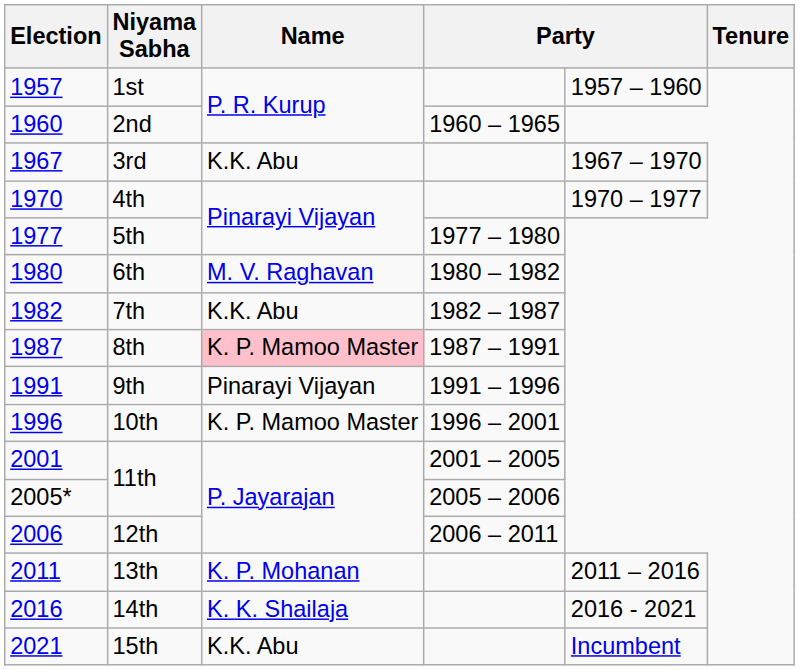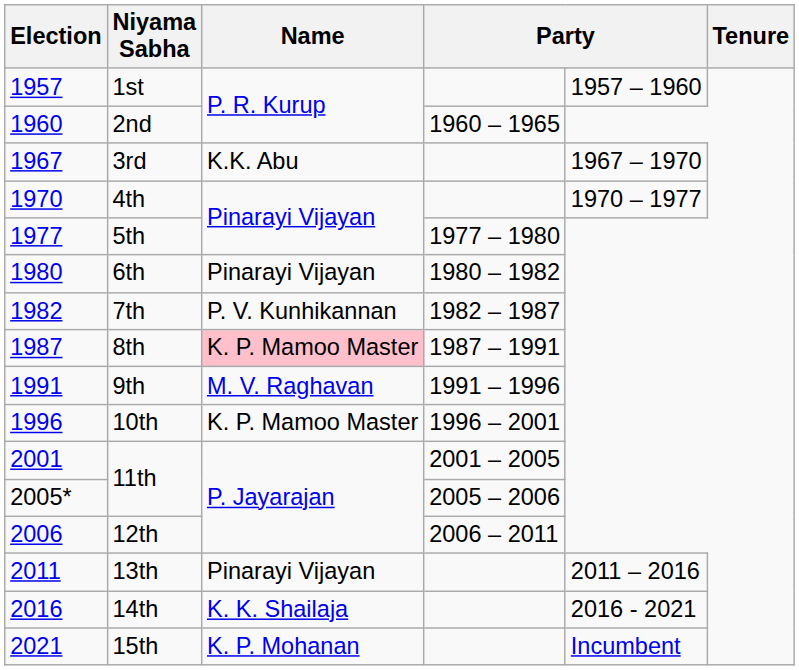6th | Name: M. V. Raghavan -> Pinarayi Vijayan
7th | Name: K.K. Abu -> P. V. Kunhikannan
9th | Name: Pinarayi Vijayan -> M. V. Raghavan
13th | Name: K. P. Mohanan -> Pinarayi Vijayan
15th | Name: K.K. Abu -> K. P. Mohanan
